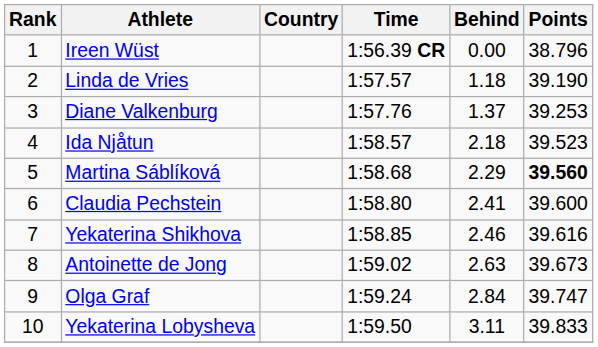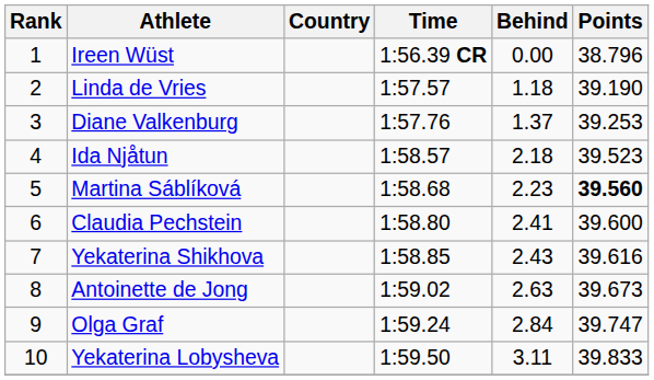Martina Sáblíková | Behind: 2.29 -> 2.23
Yekaterina Shikhova | Behind: 2.46 -> 2.43
